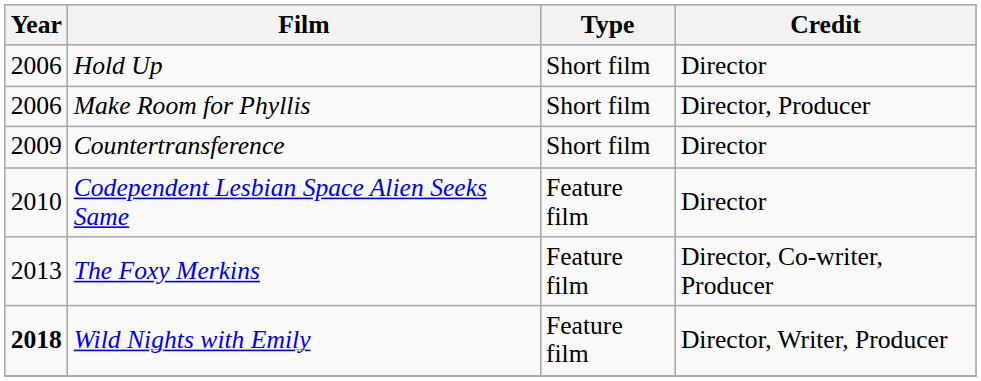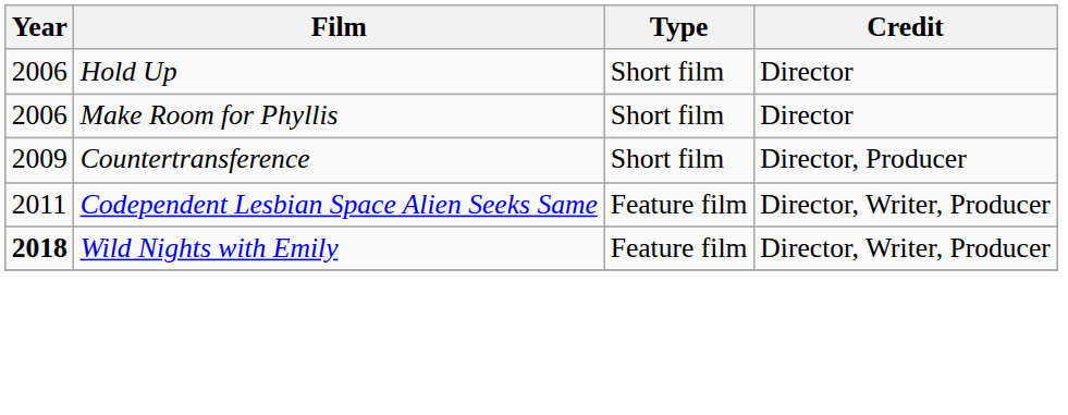Make Room for Phyllis | Credit: Director, Producer -> Director
Countertransference | Credit: Director -> Director, Producer
Codependent Lesbian Space Alien Seeks Same | Year: 2010 -> 2011
Codependent Lesbian Space Alien Seeks Same | Credit: Director -> Director, Writer, Producer
- row: 2013 | The Foxy Merkins | Feature film | Director, Co-writer, Producer
